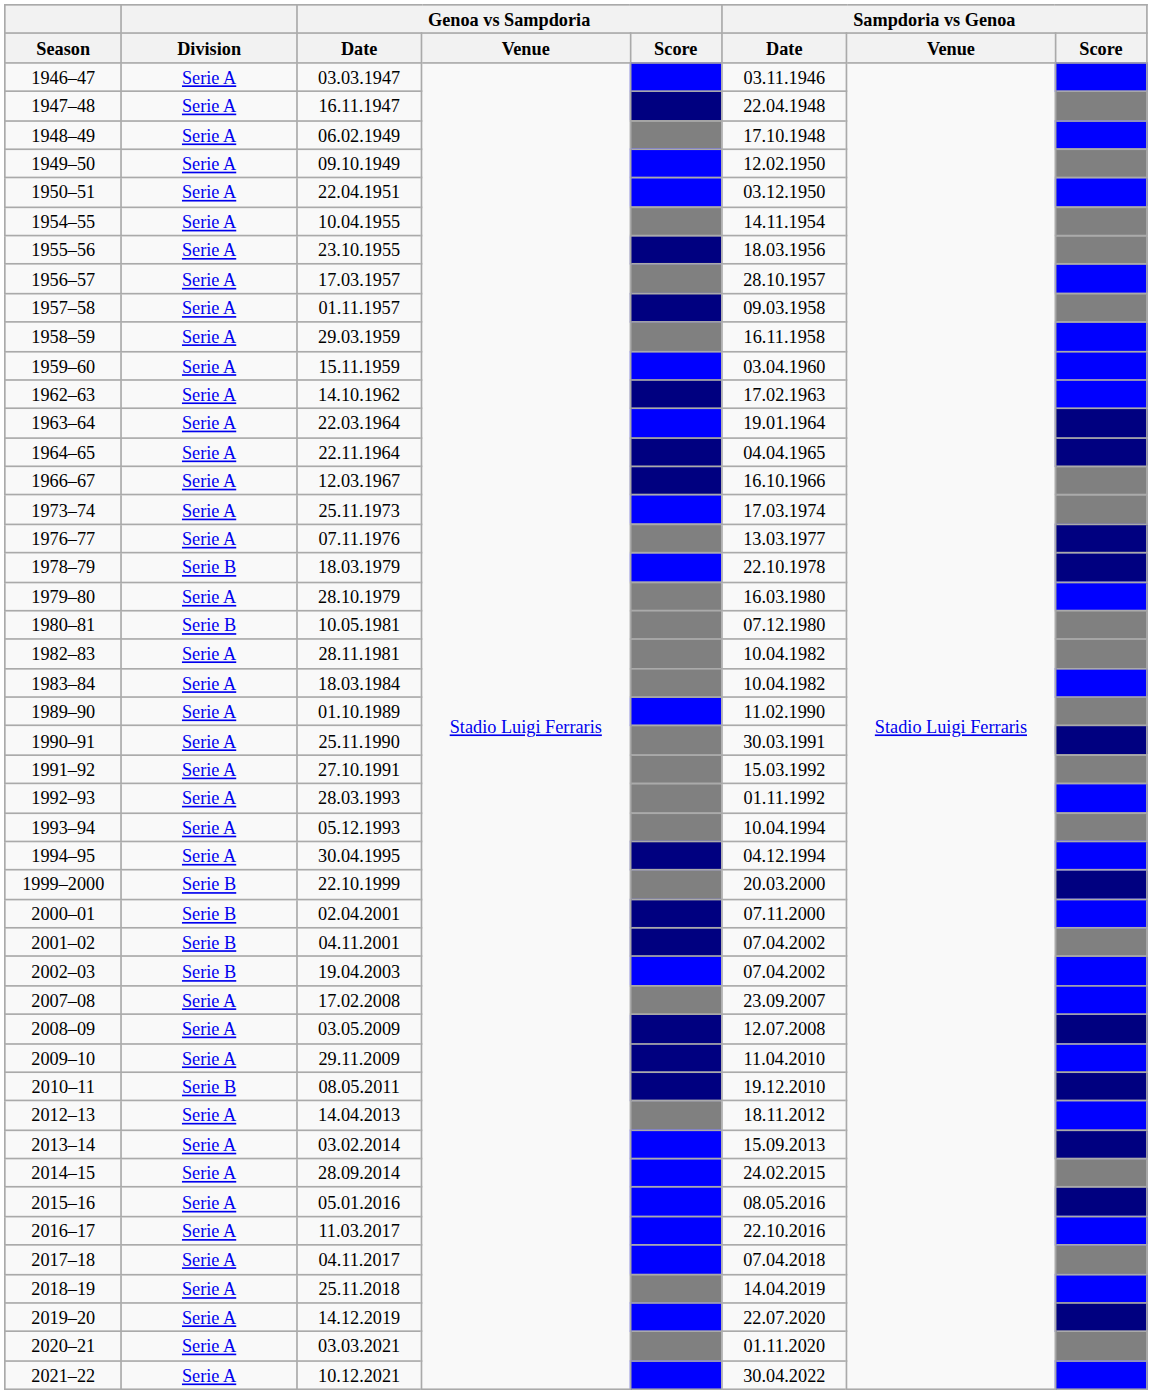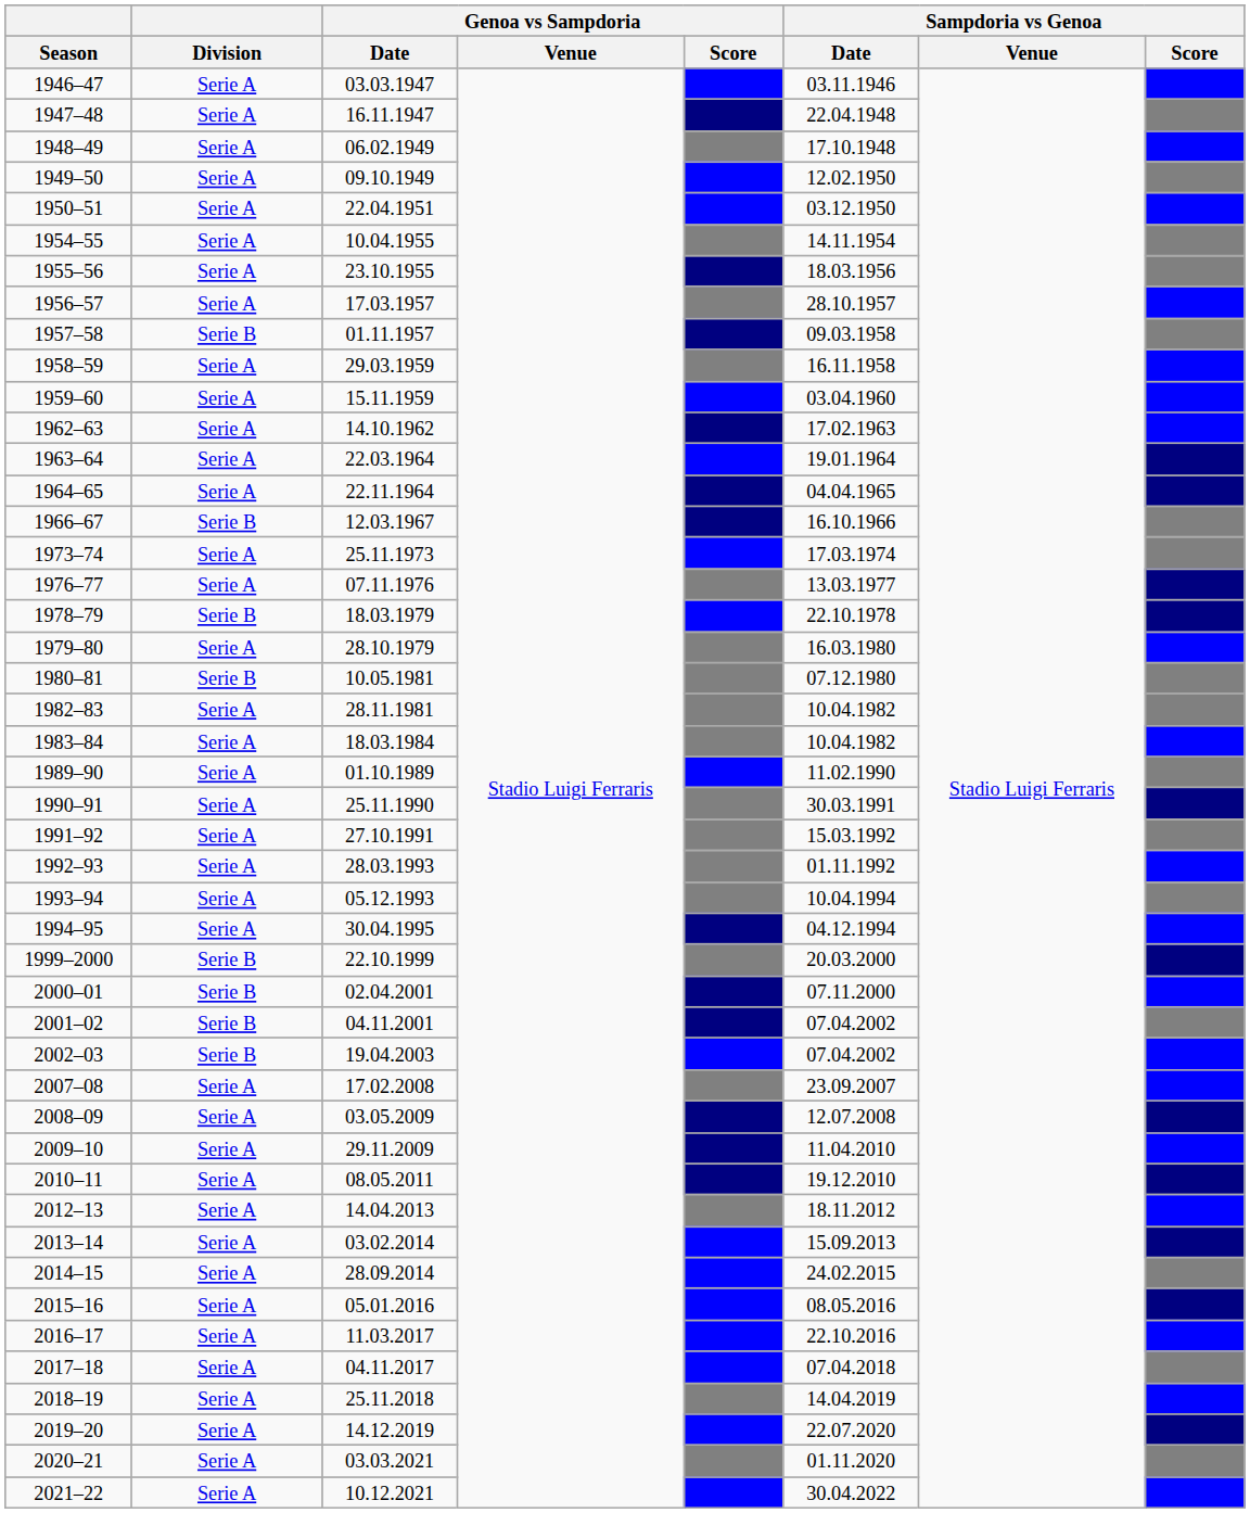1957–58 | Division: Serie A -> Serie B
1966–67 | Division: Serie A -> Serie B
2010–11 | Division: Serie B -> Serie A
